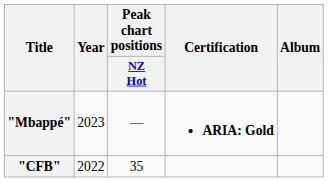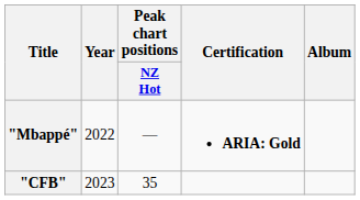"Mbappé" | Year: 2023 -> 2022
"CFB" | Year: 2022 -> 2023
